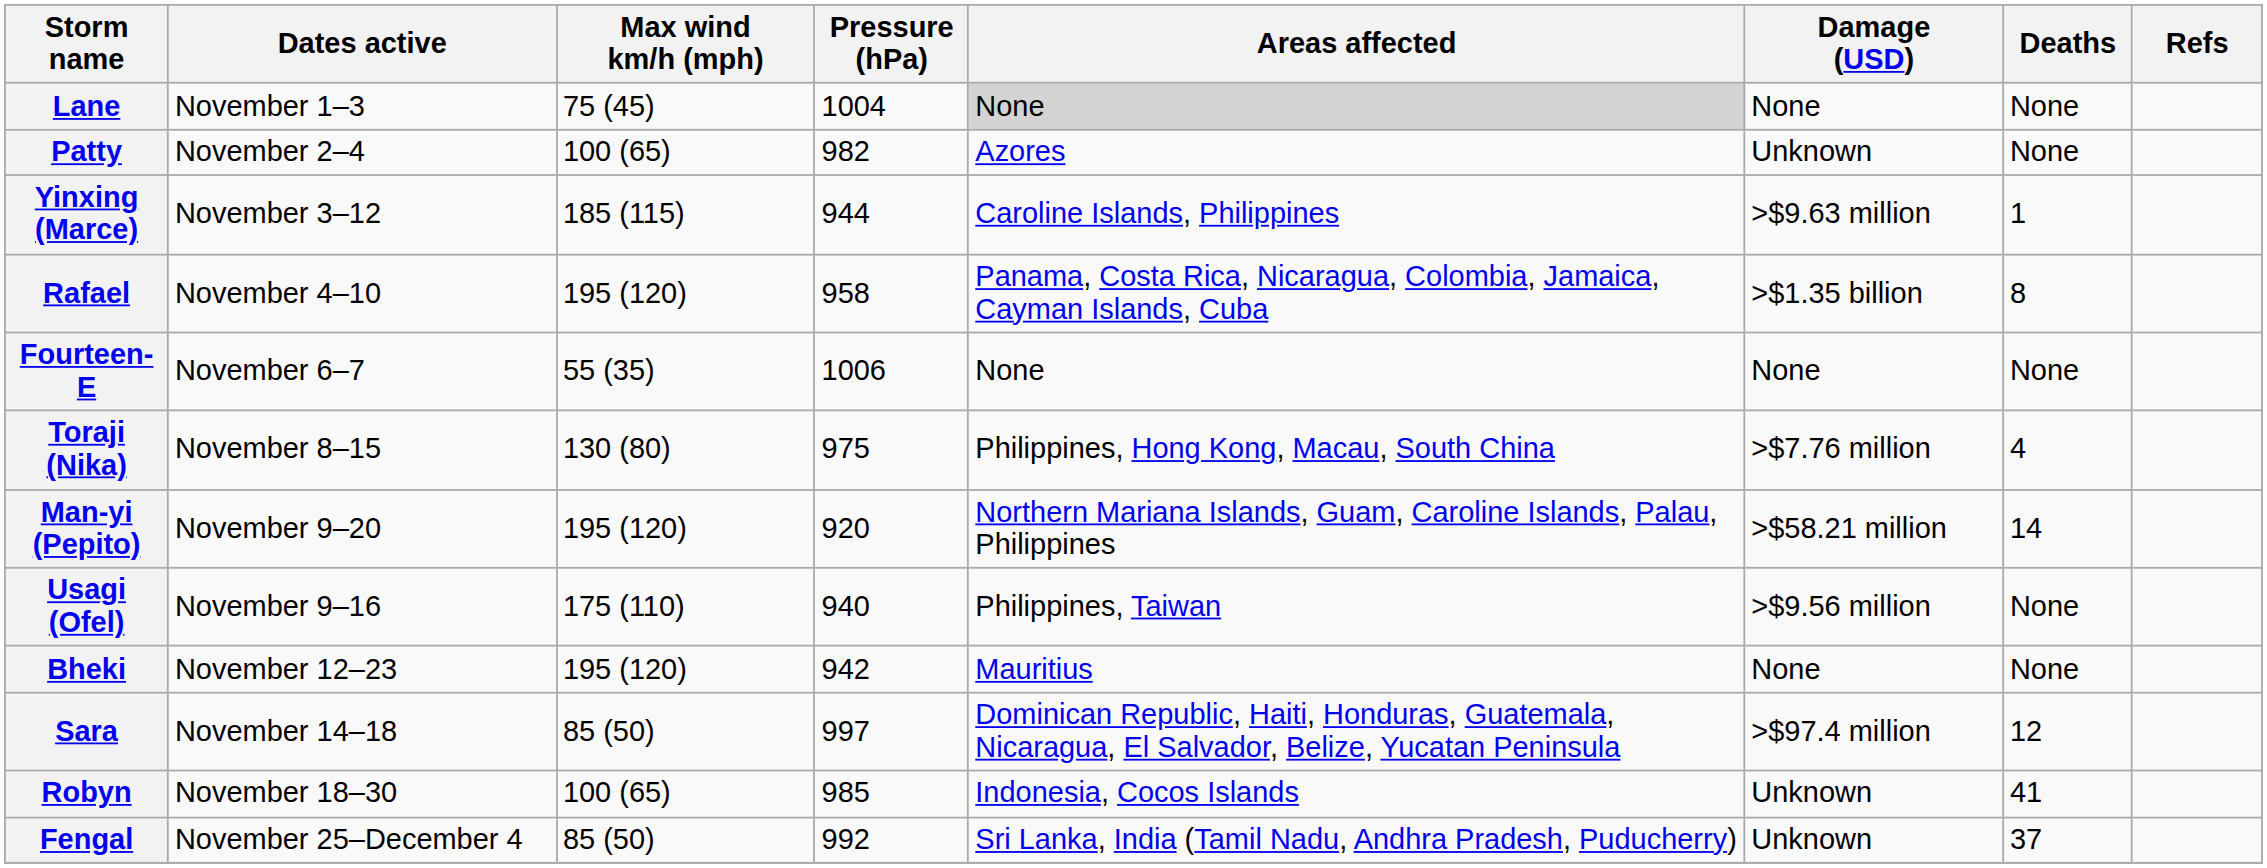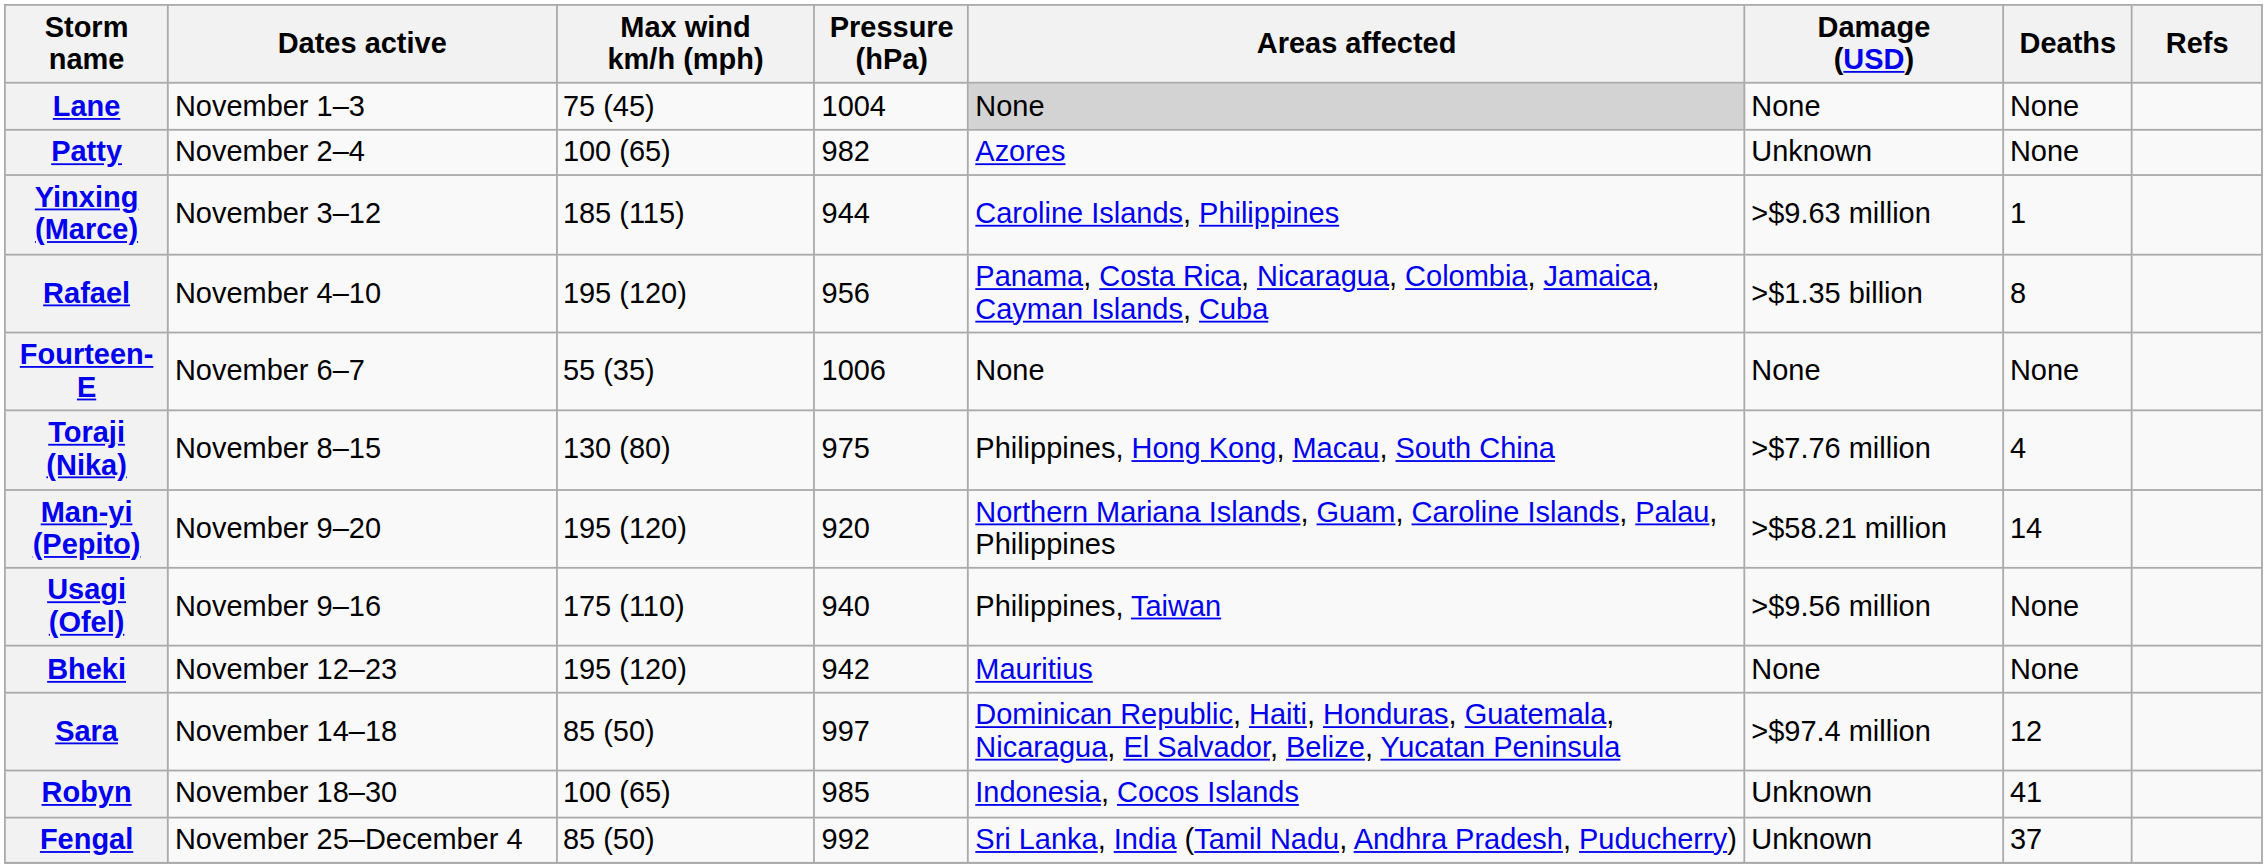Rafael | Pressure (hPa): 958 -> 956
